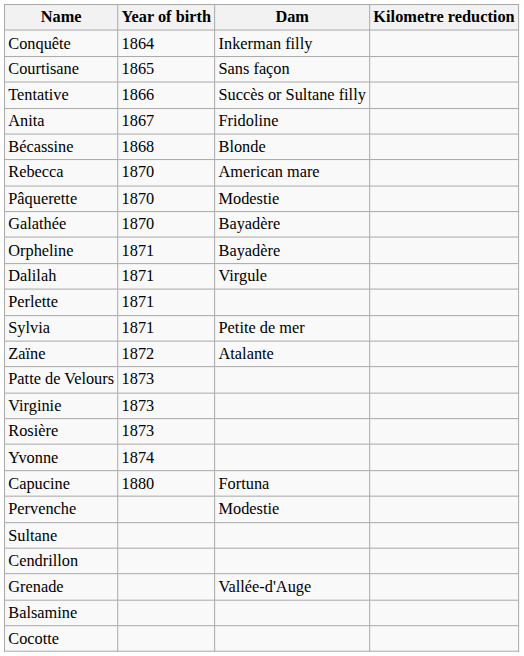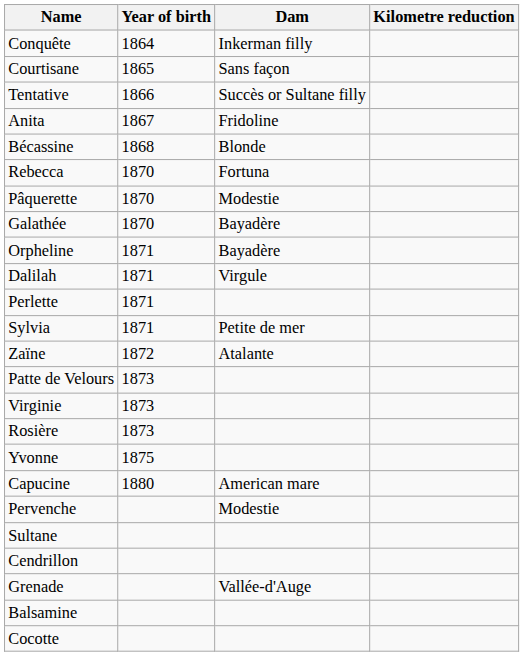Rebecca | Dam: American mare -> Fortuna
Yvonne | Year of birth: 1874 -> 1875
Capucine | Dam: Fortuna -> American mare
